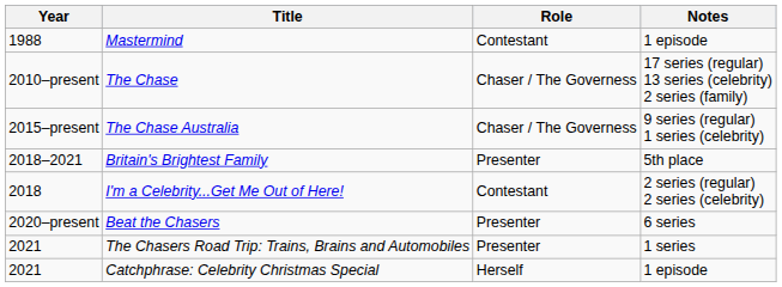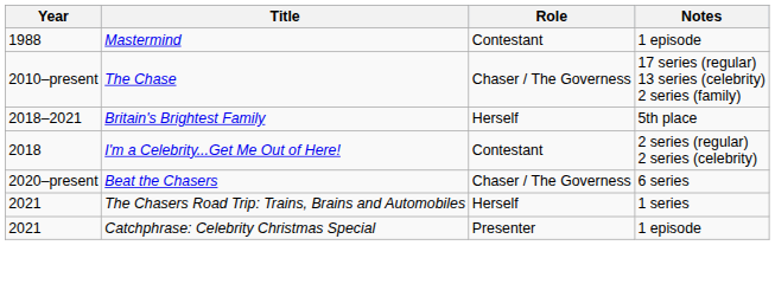- row: 2015–present | The Chase Australia | Chaser / The Governess | 9 series (regular) 1 series (celebrity)
Britain's Brightest Family | Role: Presenter -> Herself
Beat the Chasers | Role: Presenter -> Chaser / The Governess
The Chasers Road Trip: Trains, Brains and Automobiles | Role: Presenter -> Herself
Catchphrase: Celebrity Christmas Special | Role: Herself -> Presenter
